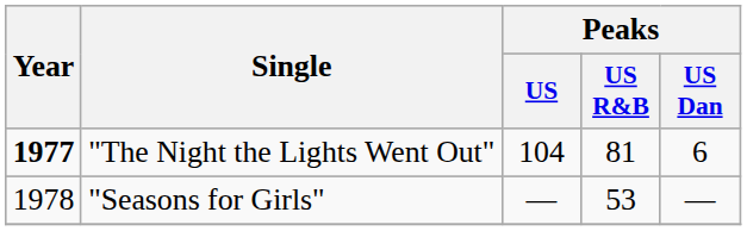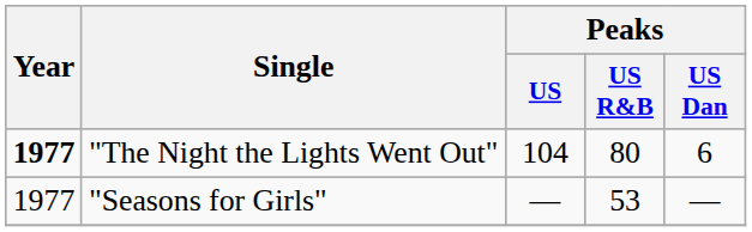"The Night the Lights Went Out" | Peaks / US R&B: 81 -> 80
"Seasons for Girls" | Year: 1978 -> 1977
